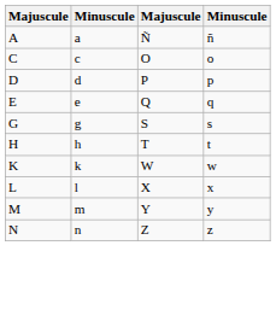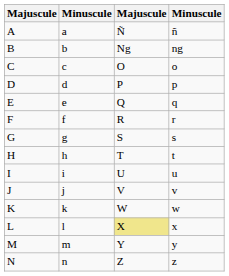+ row: B | b | Ng | ng
+ row: F | f | R | r
+ row: I | i | U | u
+ row: J | j | V | v
L | column 3: no background -> khaki background
